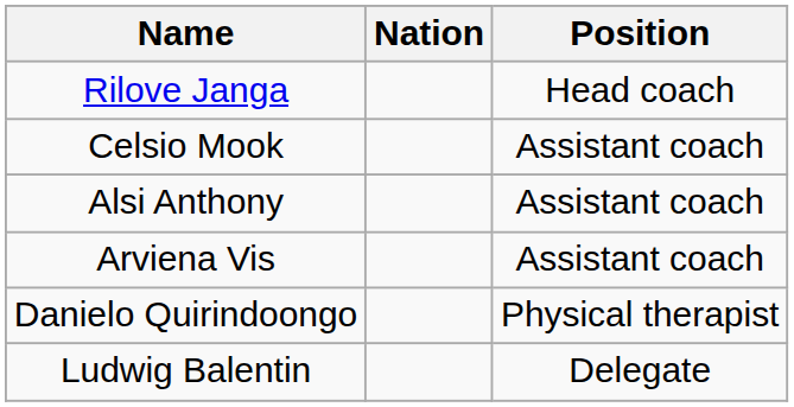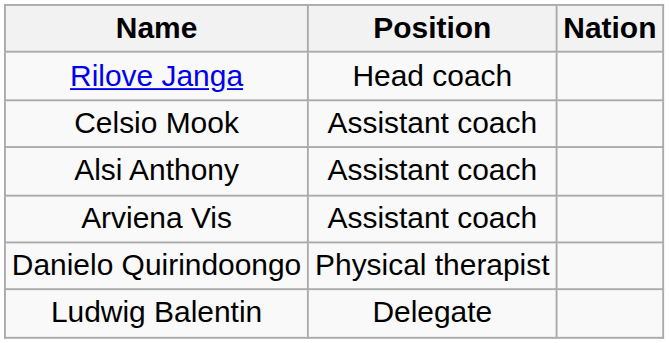columns swapped: Nation <-> Position
